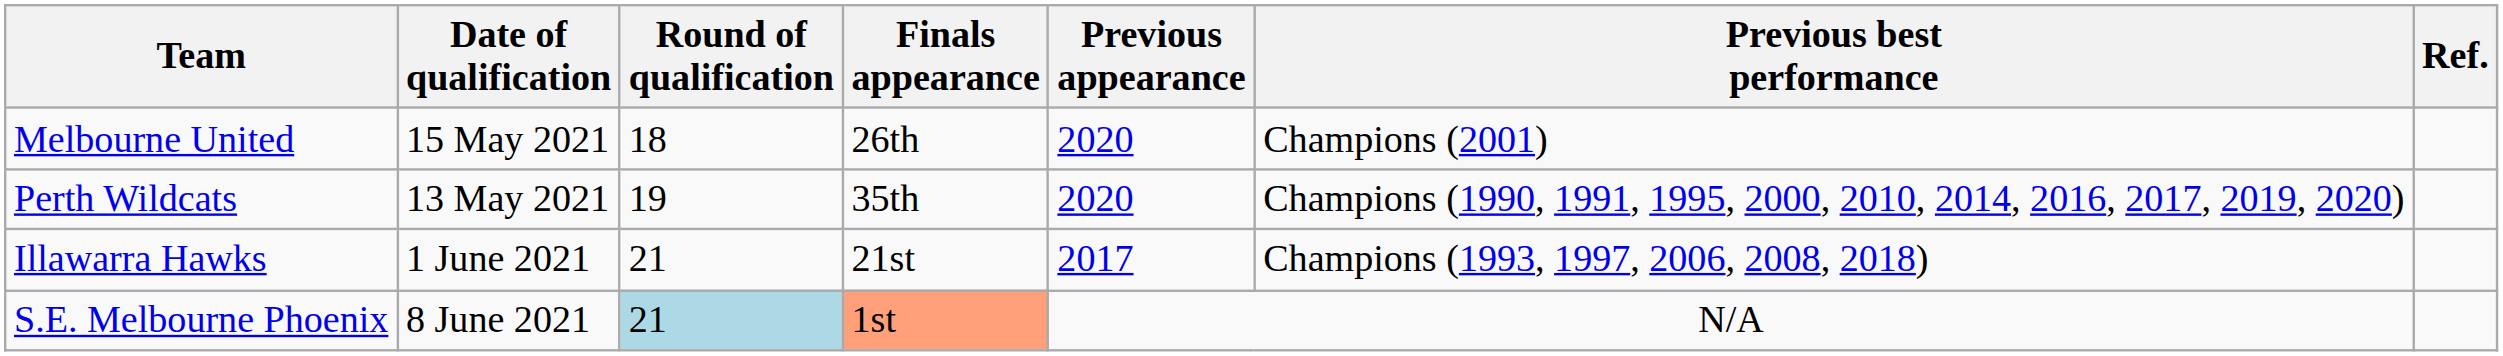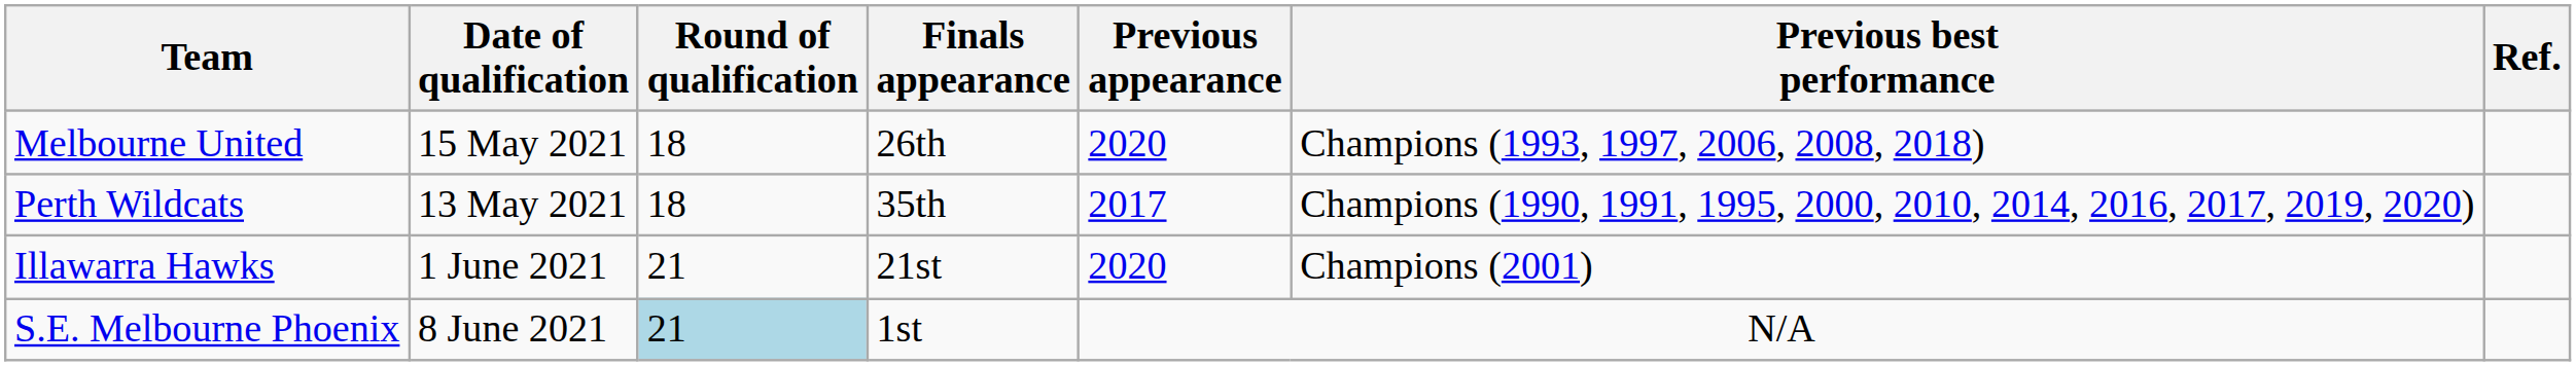Melbourne United | Previous best performance: Champions (2001) -> Champions (1993, 1997, 2006, 2008, 2018)
Perth Wildcats | Round of qualification: 19 -> 18
Perth Wildcats | Previous appearance: 2020 -> 2017
Illawarra Hawks | Previous appearance: 2017 -> 2020
Illawarra Hawks | Previous best performance: Champions (1993, 1997, 2006, 2008, 2018) -> Champions (2001)
S.E. Melbourne Phoenix | Finals appearance: lightsalmon background -> no background
